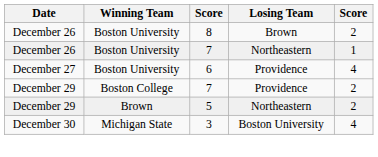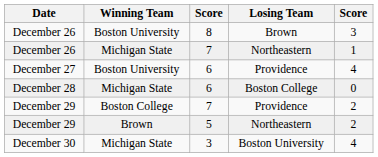December 26 / 8 | column 5: 2 -> 3
December 26 / 7 | Winning Team: Boston University -> Michigan State
+ row: December 28 | Michigan State | 6 | Boston College | 0
